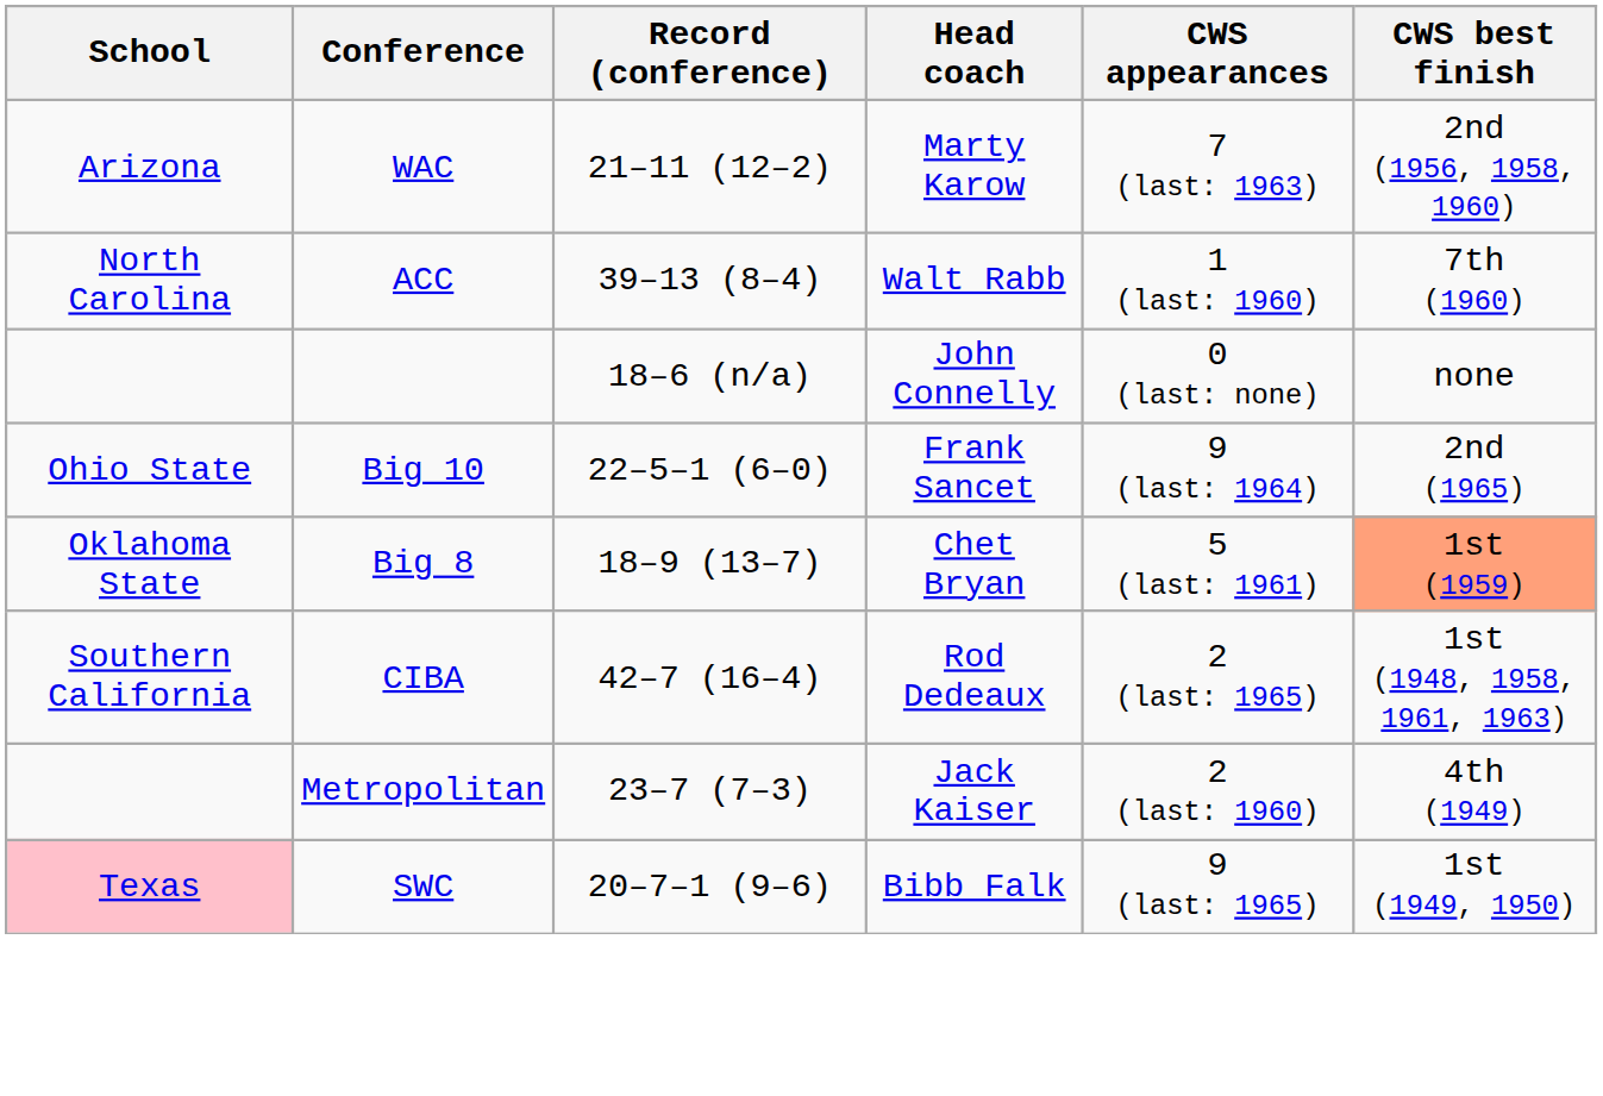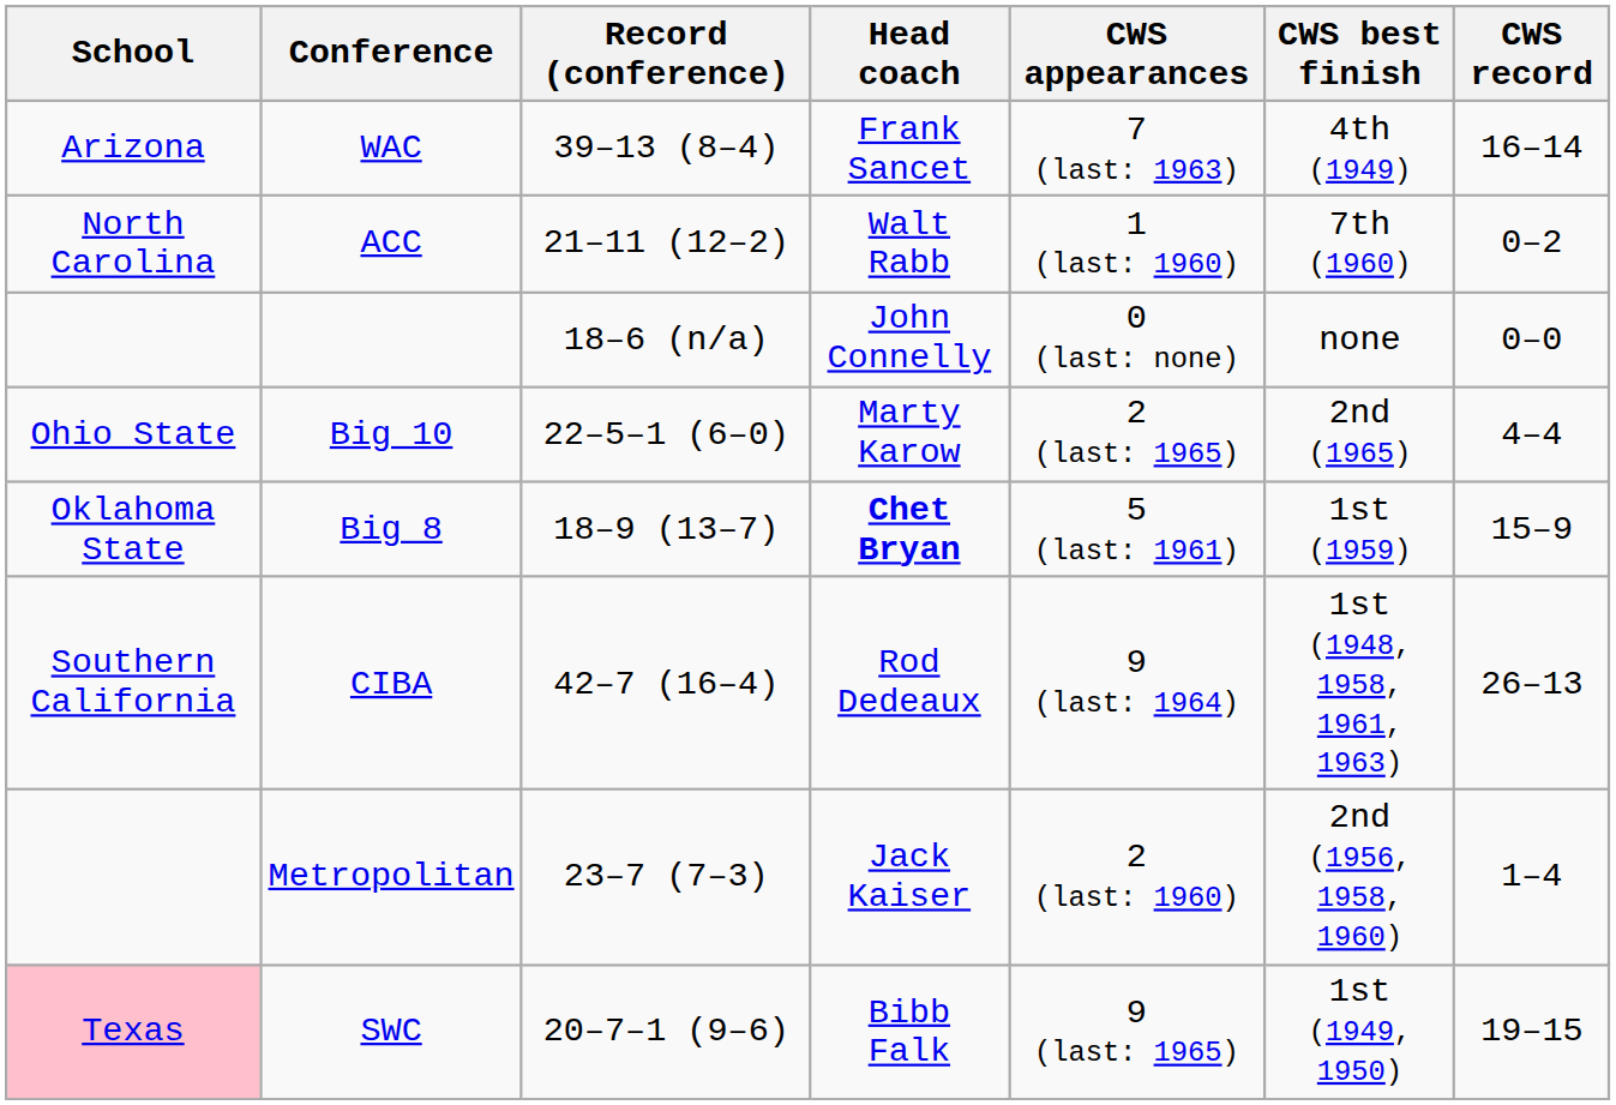+ column: CWS record | 16–14 | 0–2 | 0–0 | 4–4 | 15–9 | 26–13 | 1–4 | 19–15
WAC | Record (conference): 21–11 (12–2) -> 39–13 (8–4)
WAC | Head coach: Marty Karow -> Frank Sancet
WAC | CWS best finish: 2nd (1956, 1958, 1960) -> 4th (1949)
ACC | Record (conference): 39–13 (8–4) -> 21–11 (12–2)
Big 10 | Head coach: Frank Sancet -> Marty Karow
Big 10 | CWS appearances: 9 (last: 1964) -> 2 (last: 1965)
Big 8 | Head coach: normal -> bold
Big 8 | CWS best finish: lightsalmon background -> no background
CIBA | CWS appearances: 2 (last: 1965) -> 9 (last: 1964)
Metropolitan | CWS best finish: 4th (1949) -> 2nd (1956, 1958, 1960)
